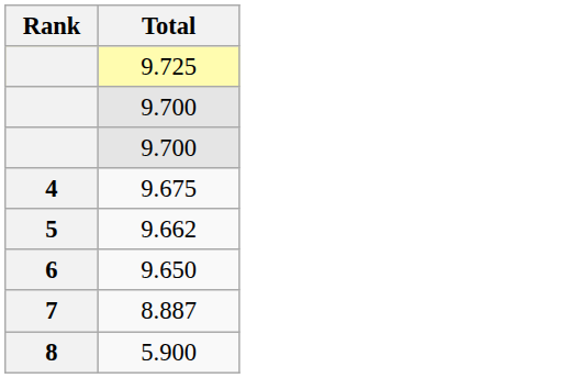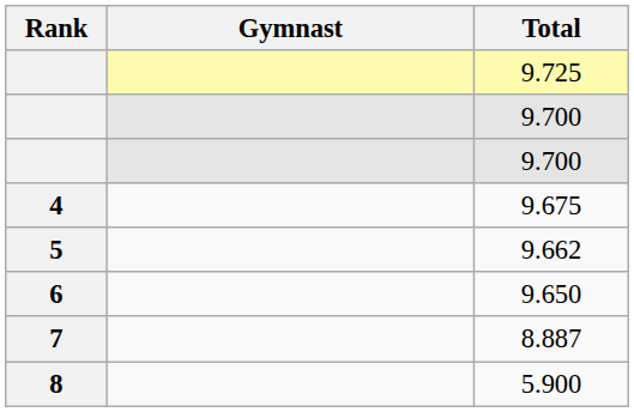+ column: Gymnast
